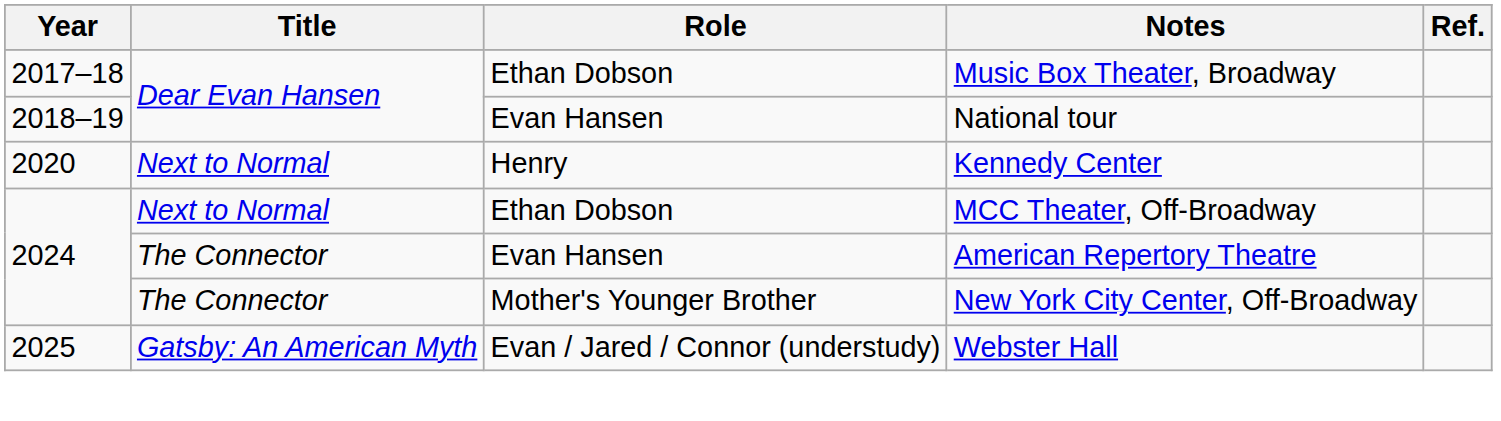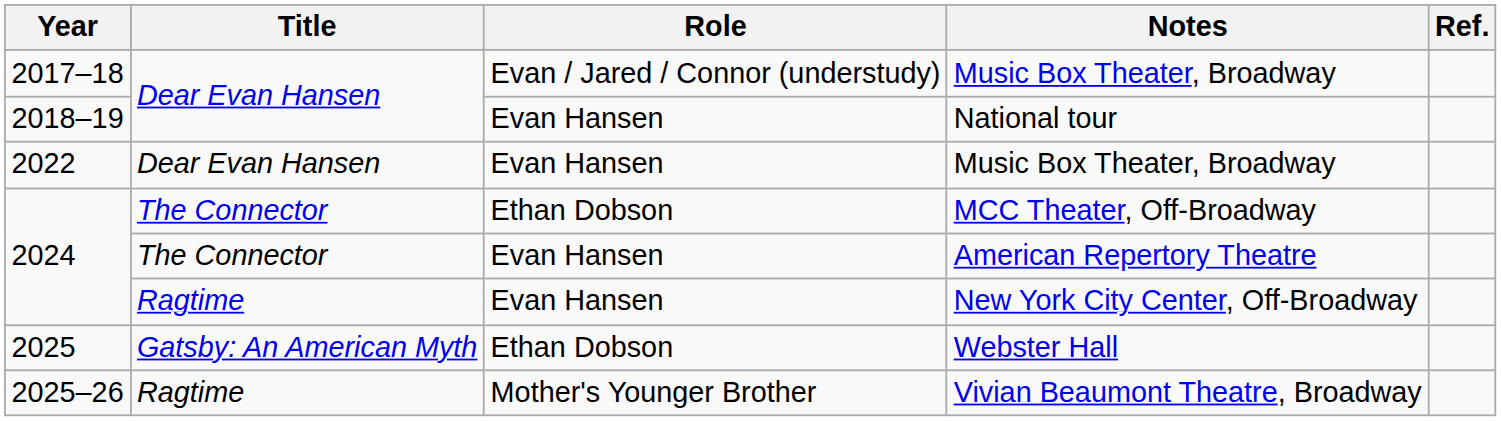2017–18 / Music Box Theater, Broadway | Role: Ethan Dobson -> Evan / Jared / Connor (understudy)
- row: 2020 | Next to Normal | Henry | Kennedy Center
+ row: 2022 | Dear Evan Hansen | Evan Hansen | Music Box Theater, Broadway
MCC Theater, Off-Broadway | Title: Next to Normal -> The Connector
New York City Center, Off-Broadway | Title: The Connector -> Ragtime
New York City Center, Off-Broadway | Role: Mother's Younger Brother -> Evan Hansen
Webster Hall | Role: Evan / Jared / Connor (understudy) -> Ethan Dobson
+ row: 2025–26 | Ragtime | Mother's Younger Brother | Vivian Beaumont Theatre, Broadway
